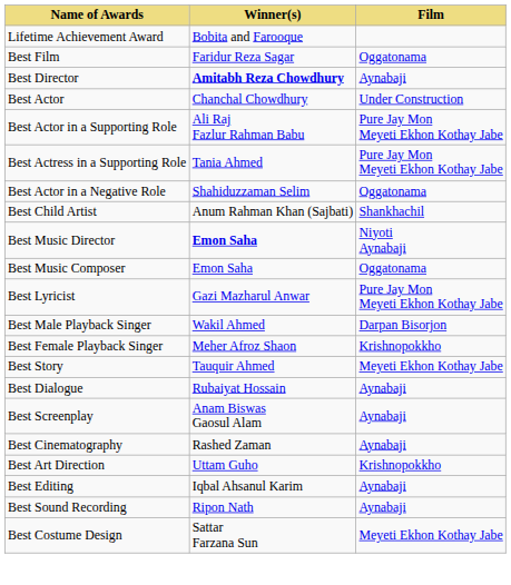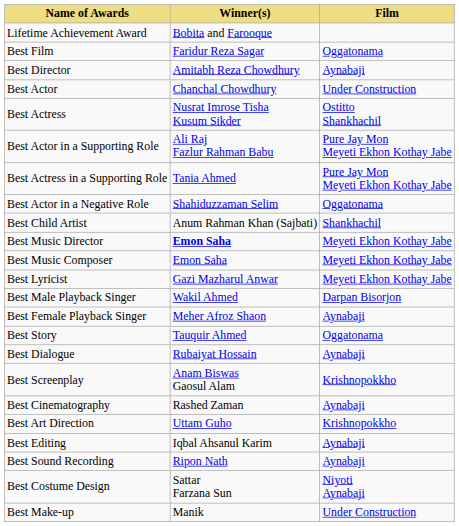Best Director | Winner(s): bold -> normal
+ row: Best Actress | Nusrat Imrose Tisha Kusum Sikder | Ostitto Shankhachil
Best Music Director | Film: Niyoti Aynabaji -> Meyeti Ekhon Kothay Jabe
Best Music Composer | Film: Oggatonama -> Meyeti Ekhon Kothay Jabe
Best Lyricist | Film: Pure Jay Mon Meyeti Ekhon Kothay Jabe -> Meyeti Ekhon Kothay Jabe
Best Female Playback Singer | Film: Krishnopokkho -> Aynabaji
Best Story | Film: Meyeti Ekhon Kothay Jabe -> Oggatonama
Best Screenplay | Film: Aynabaji -> Krishnopokkho
Best Costume Design | Film: Meyeti Ekhon Kothay Jabe -> Niyoti Aynabaji
+ row: Best Make-up | Manik | Under Construction
